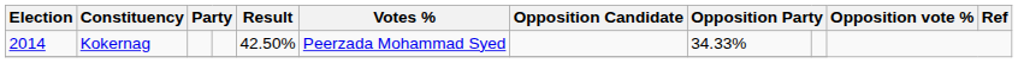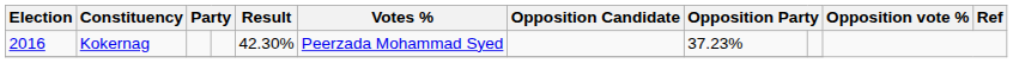Kokernag | Election: 2014 -> 2016
Kokernag | Result: 42.50% -> 42.30%
Kokernag | column 8: 34.33% -> 37.23%
